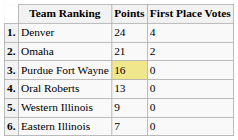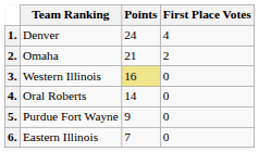3. | Team Ranking: Purdue Fort Wayne -> Western Illinois
4. | Points: 13 -> 14
5. | Team Ranking: Western Illinois -> Purdue Fort Wayne
